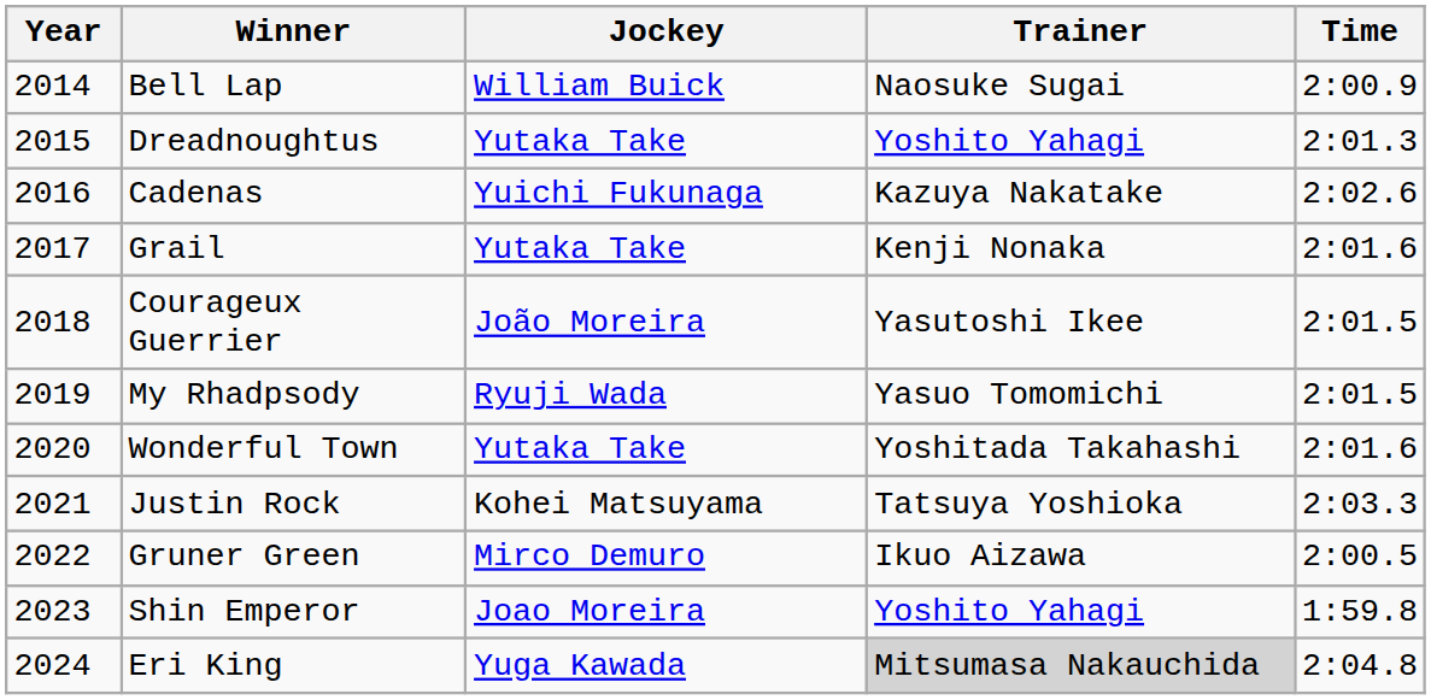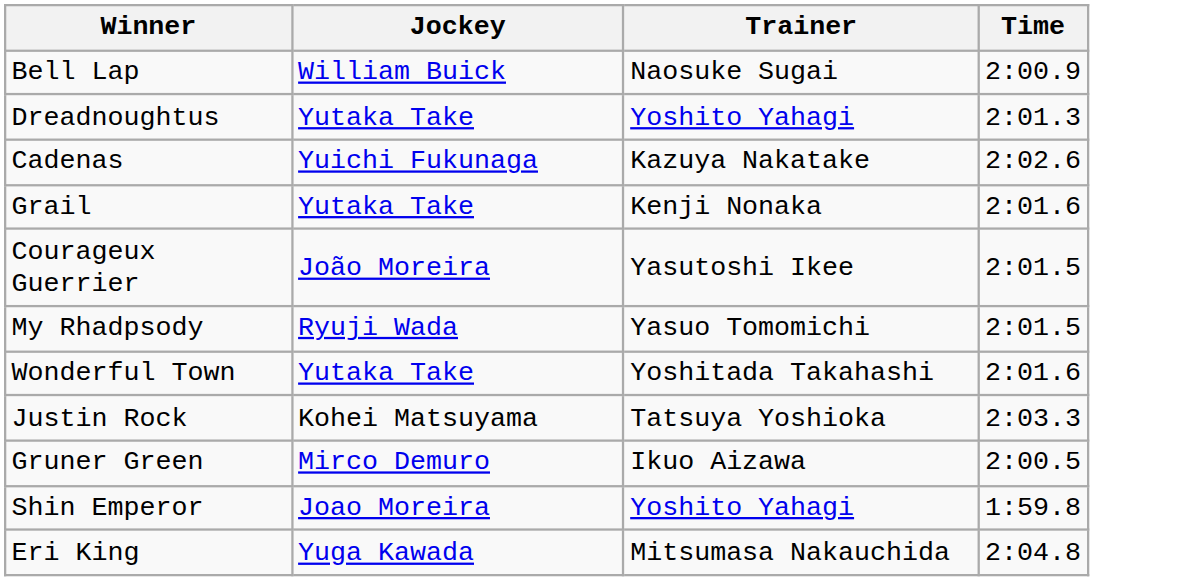- column: Year | 2014 | 2015 | 2016 | 2017 | 2018 | 2019 | 2020 | 2021 | 2022 | 2023 | 2024
Eri King | Trainer: lightgrey background -> no background
